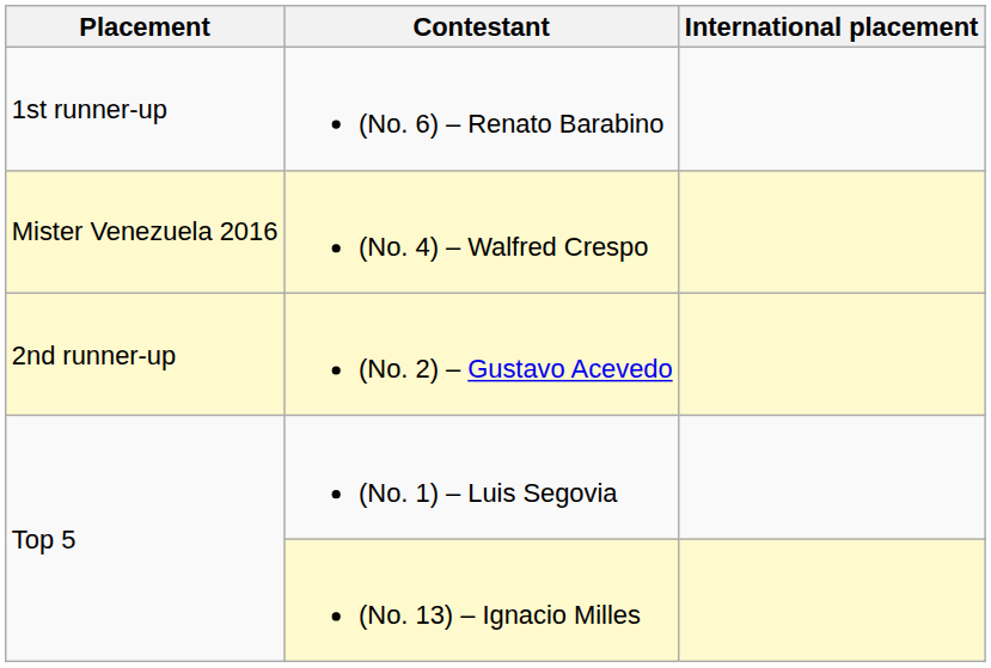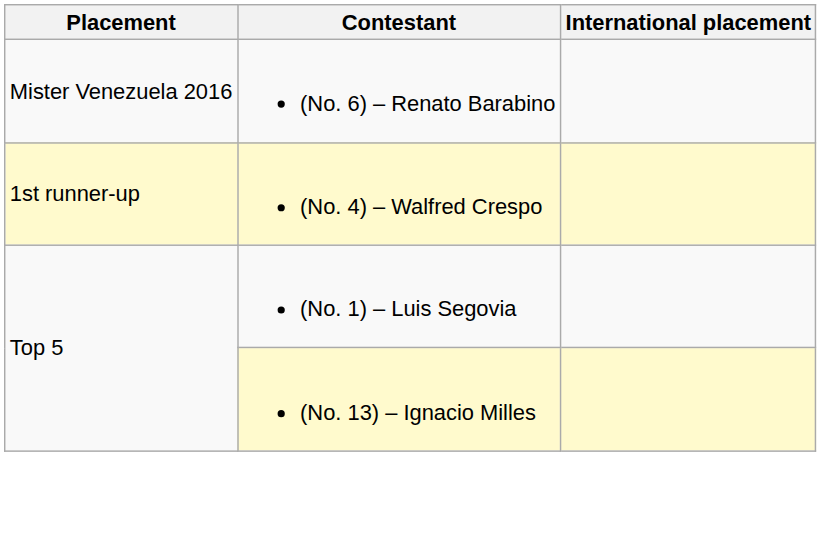(No. 6) – Renato Barabino | Placement: 1st runner-up -> Mister Venezuela 2016
(No. 4) – Walfred Crespo | Placement: Mister Venezuela 2016 -> 1st runner-up
- row: 2nd runner-up | (No. 2) – Gustavo Acevedo
